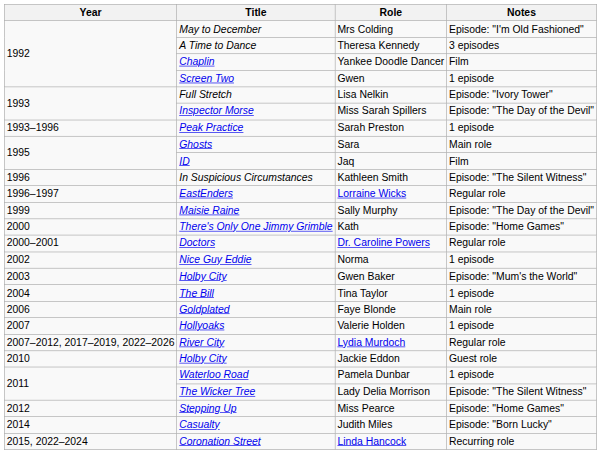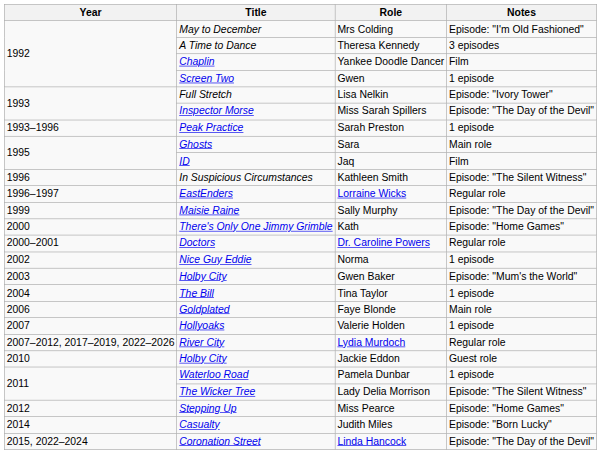Linda Hancock | Notes: Recurring role -> Episode: "The Day of the Devil"
